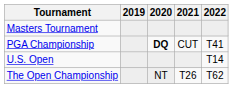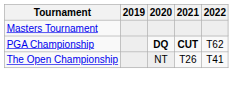PGA Championship | 2021: normal -> bold
PGA Championship | 2022: T41 -> T62
- row: U.S. Open | T14
The Open Championship | 2022: T62 -> T41
